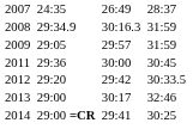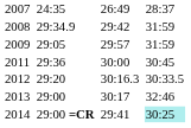2008 | column 5: 30:16.3 -> 29:42
2012 | column 5: 29:42 -> 30:16.3
2014 | column 7: no background -> paleturquoise background
